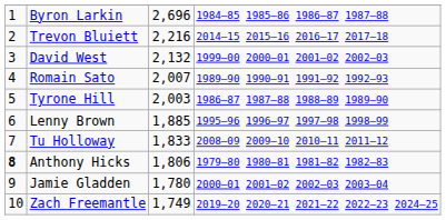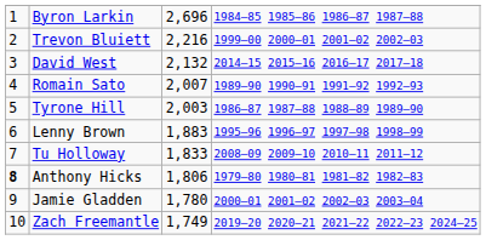Trevon Bluiett | column 4: 2014–15 2015–16 2016–17 2017–18 -> 1999–00 2000–01 2001–02 2002–03
David West | column 4: 1999–00 2000–01 2001–02 2002–03 -> 2014–15 2015–16 2016–17 2017–18
Lenny Brown | column 3: 1,885 -> 1,883
